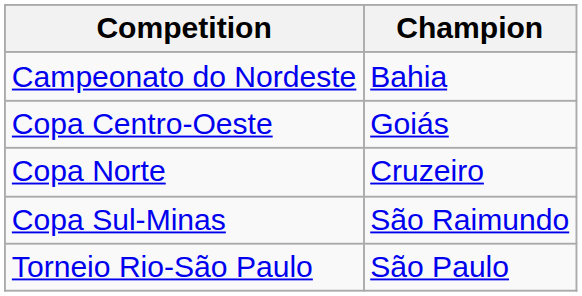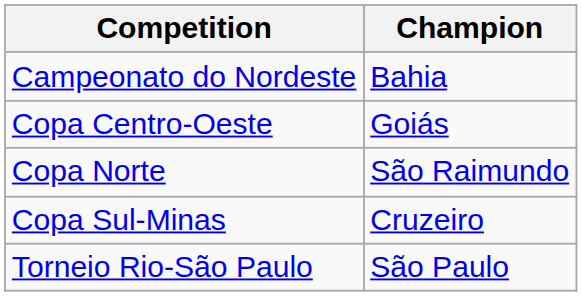Copa Norte | Champion: Cruzeiro -> São Raimundo
Copa Sul-Minas | Champion: São Raimundo -> Cruzeiro
